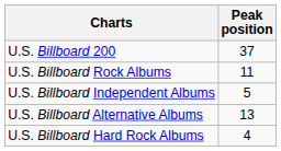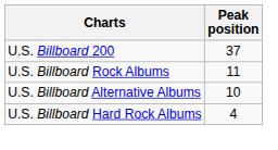- row: U.S. Billboard Independent Albums | 5
U.S. Billboard Alternative Albums | Peak position: 13 -> 10
